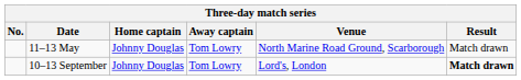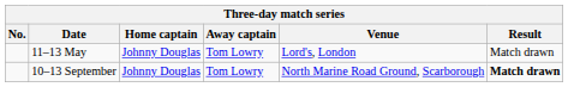11–13 May | Venue: North Marine Road Ground, Scarborough -> Lord's, London
10–13 September | Venue: Lord's, London -> North Marine Road Ground, Scarborough
